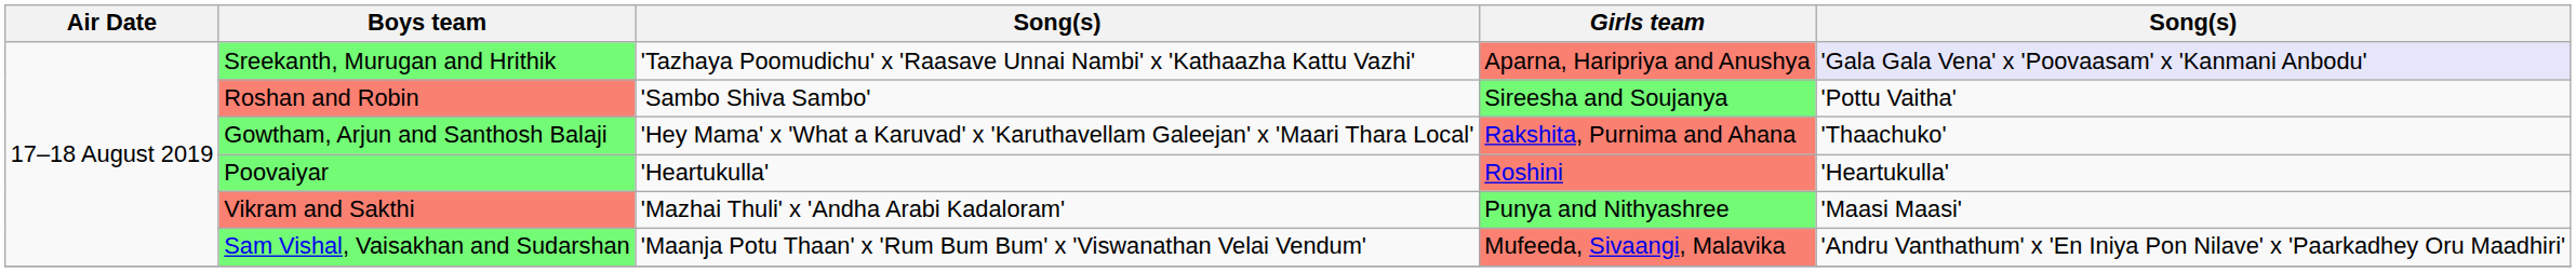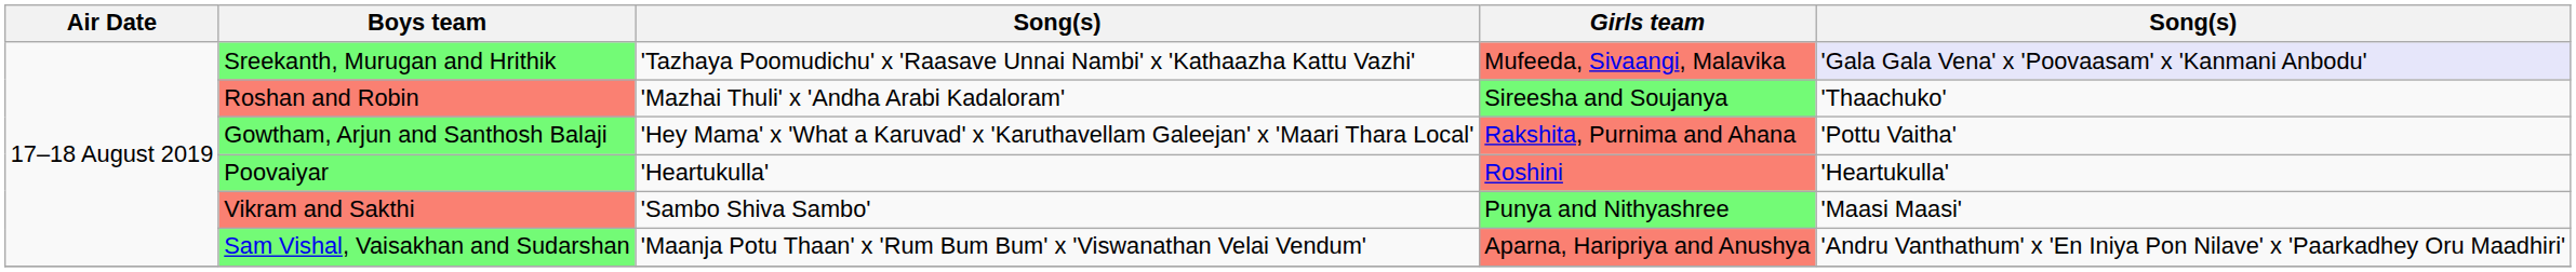Sreekanth, Murugan and Hrithik | Girls team: Aparna, Haripriya and Anushya -> Mufeeda, Sivaangi, Malavika
Roshan and Robin | column 3: 'Sambo Shiva Sambo' -> 'Mazhai Thuli' x 'Andha Arabi Kadaloram'
Roshan and Robin | column 5: 'Pottu Vaitha' -> 'Thaachuko'
Gowtham, Arjun and Santhosh Balaji | column 5: 'Thaachuko' -> 'Pottu Vaitha'
Vikram and Sakthi | column 3: 'Mazhai Thuli' x 'Andha Arabi Kadaloram' -> 'Sambo Shiva Sambo'
Sam Vishal, Vaisakhan and Sudarshan | Girls team: Mufeeda, Sivaangi, Malavika -> Aparna, Haripriya and Anushya
